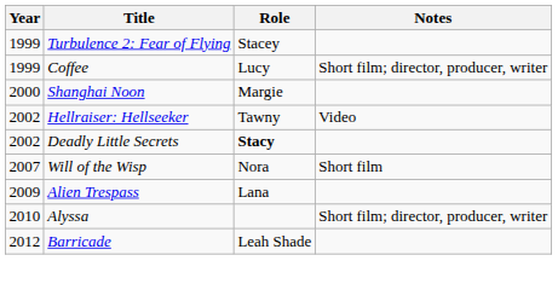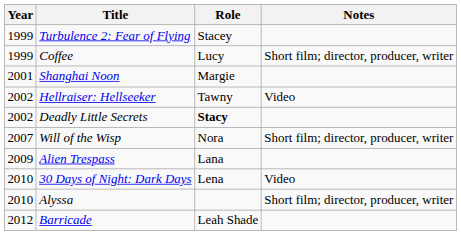Shanghai Noon | Year: 2000 -> 2001
Will of the Wisp | Notes: Short film -> Short film; director, producer, writer
+ row: 2010 | 30 Days of Night: Dark Days | Lena | Video
